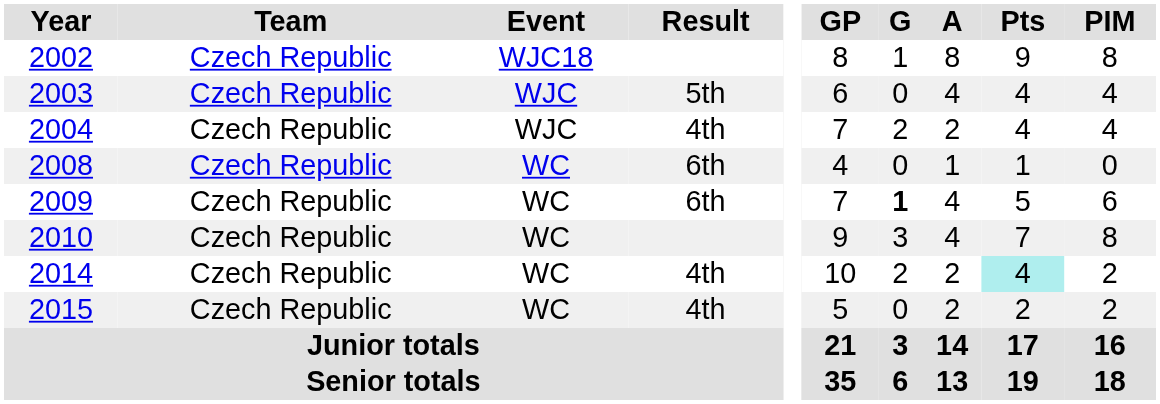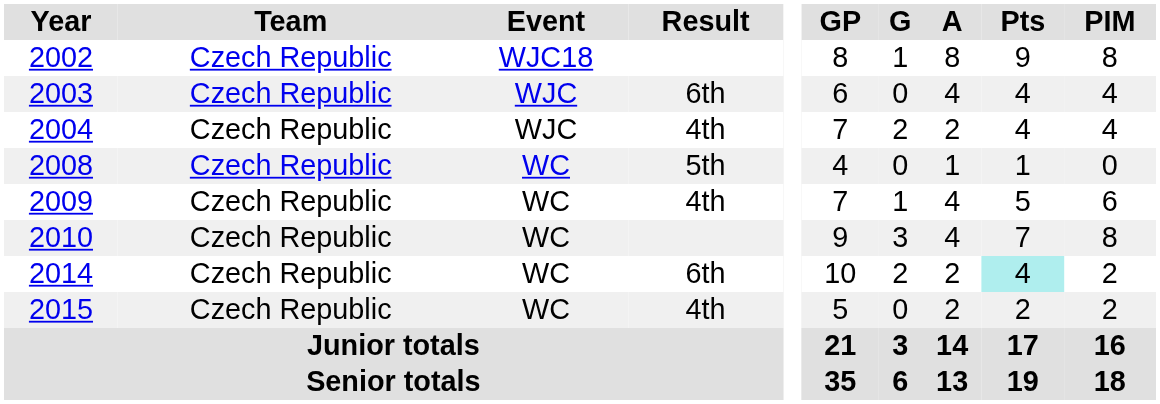2003 | Result: 5th -> 6th
2008 | Result: 6th -> 5th
2009 | Result: 6th -> 4th
2009 | G: bold -> normal
2014 | Result: 4th -> 6th
